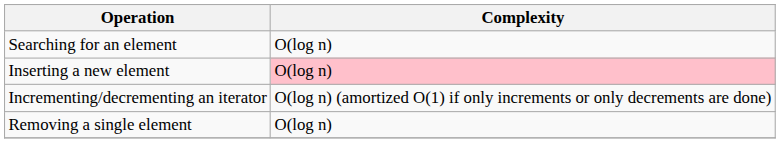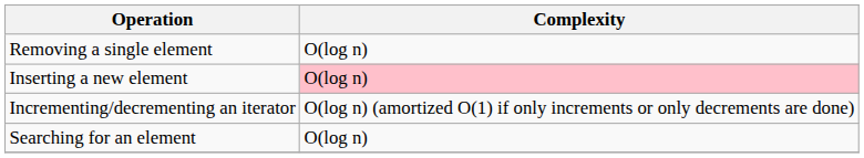rows swapped: Searching for an element <-> Removing a single element
